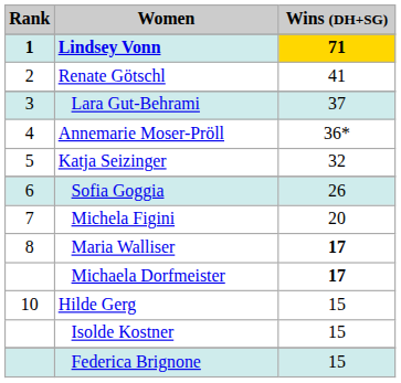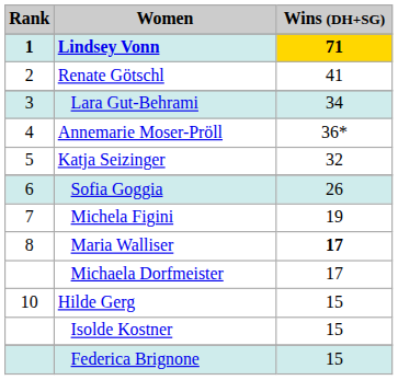Lara Gut-Behrami | Wins (DH+SG): 37 -> 34
Michela Figini | Wins (DH+SG): 20 -> 19
Michaela Dorfmeister | Wins (DH+SG): bold -> normal
